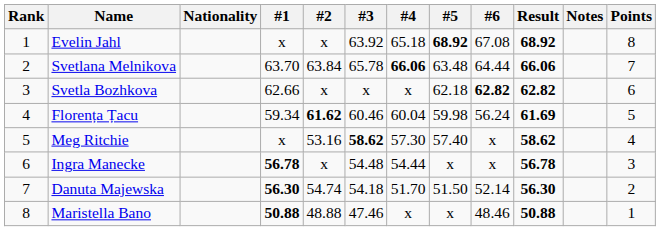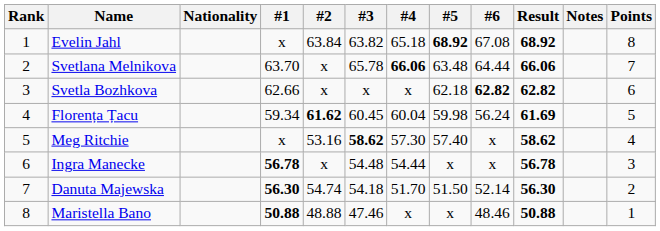Evelin Jahl | #2: x -> 63.84
Evelin Jahl | #3: 63.92 -> 63.82
Svetlana Melnikova | #2: 63.84 -> x
Florența Țacu | #3: 60.46 -> 60.45
